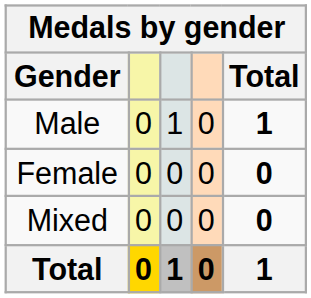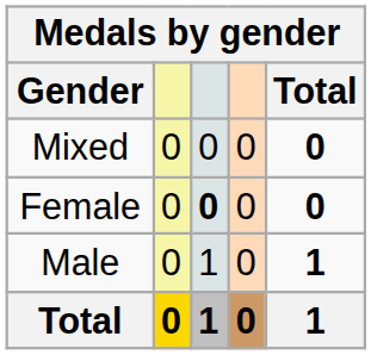rows swapped: Male <-> Mixed
Female | column 3: normal -> bold
